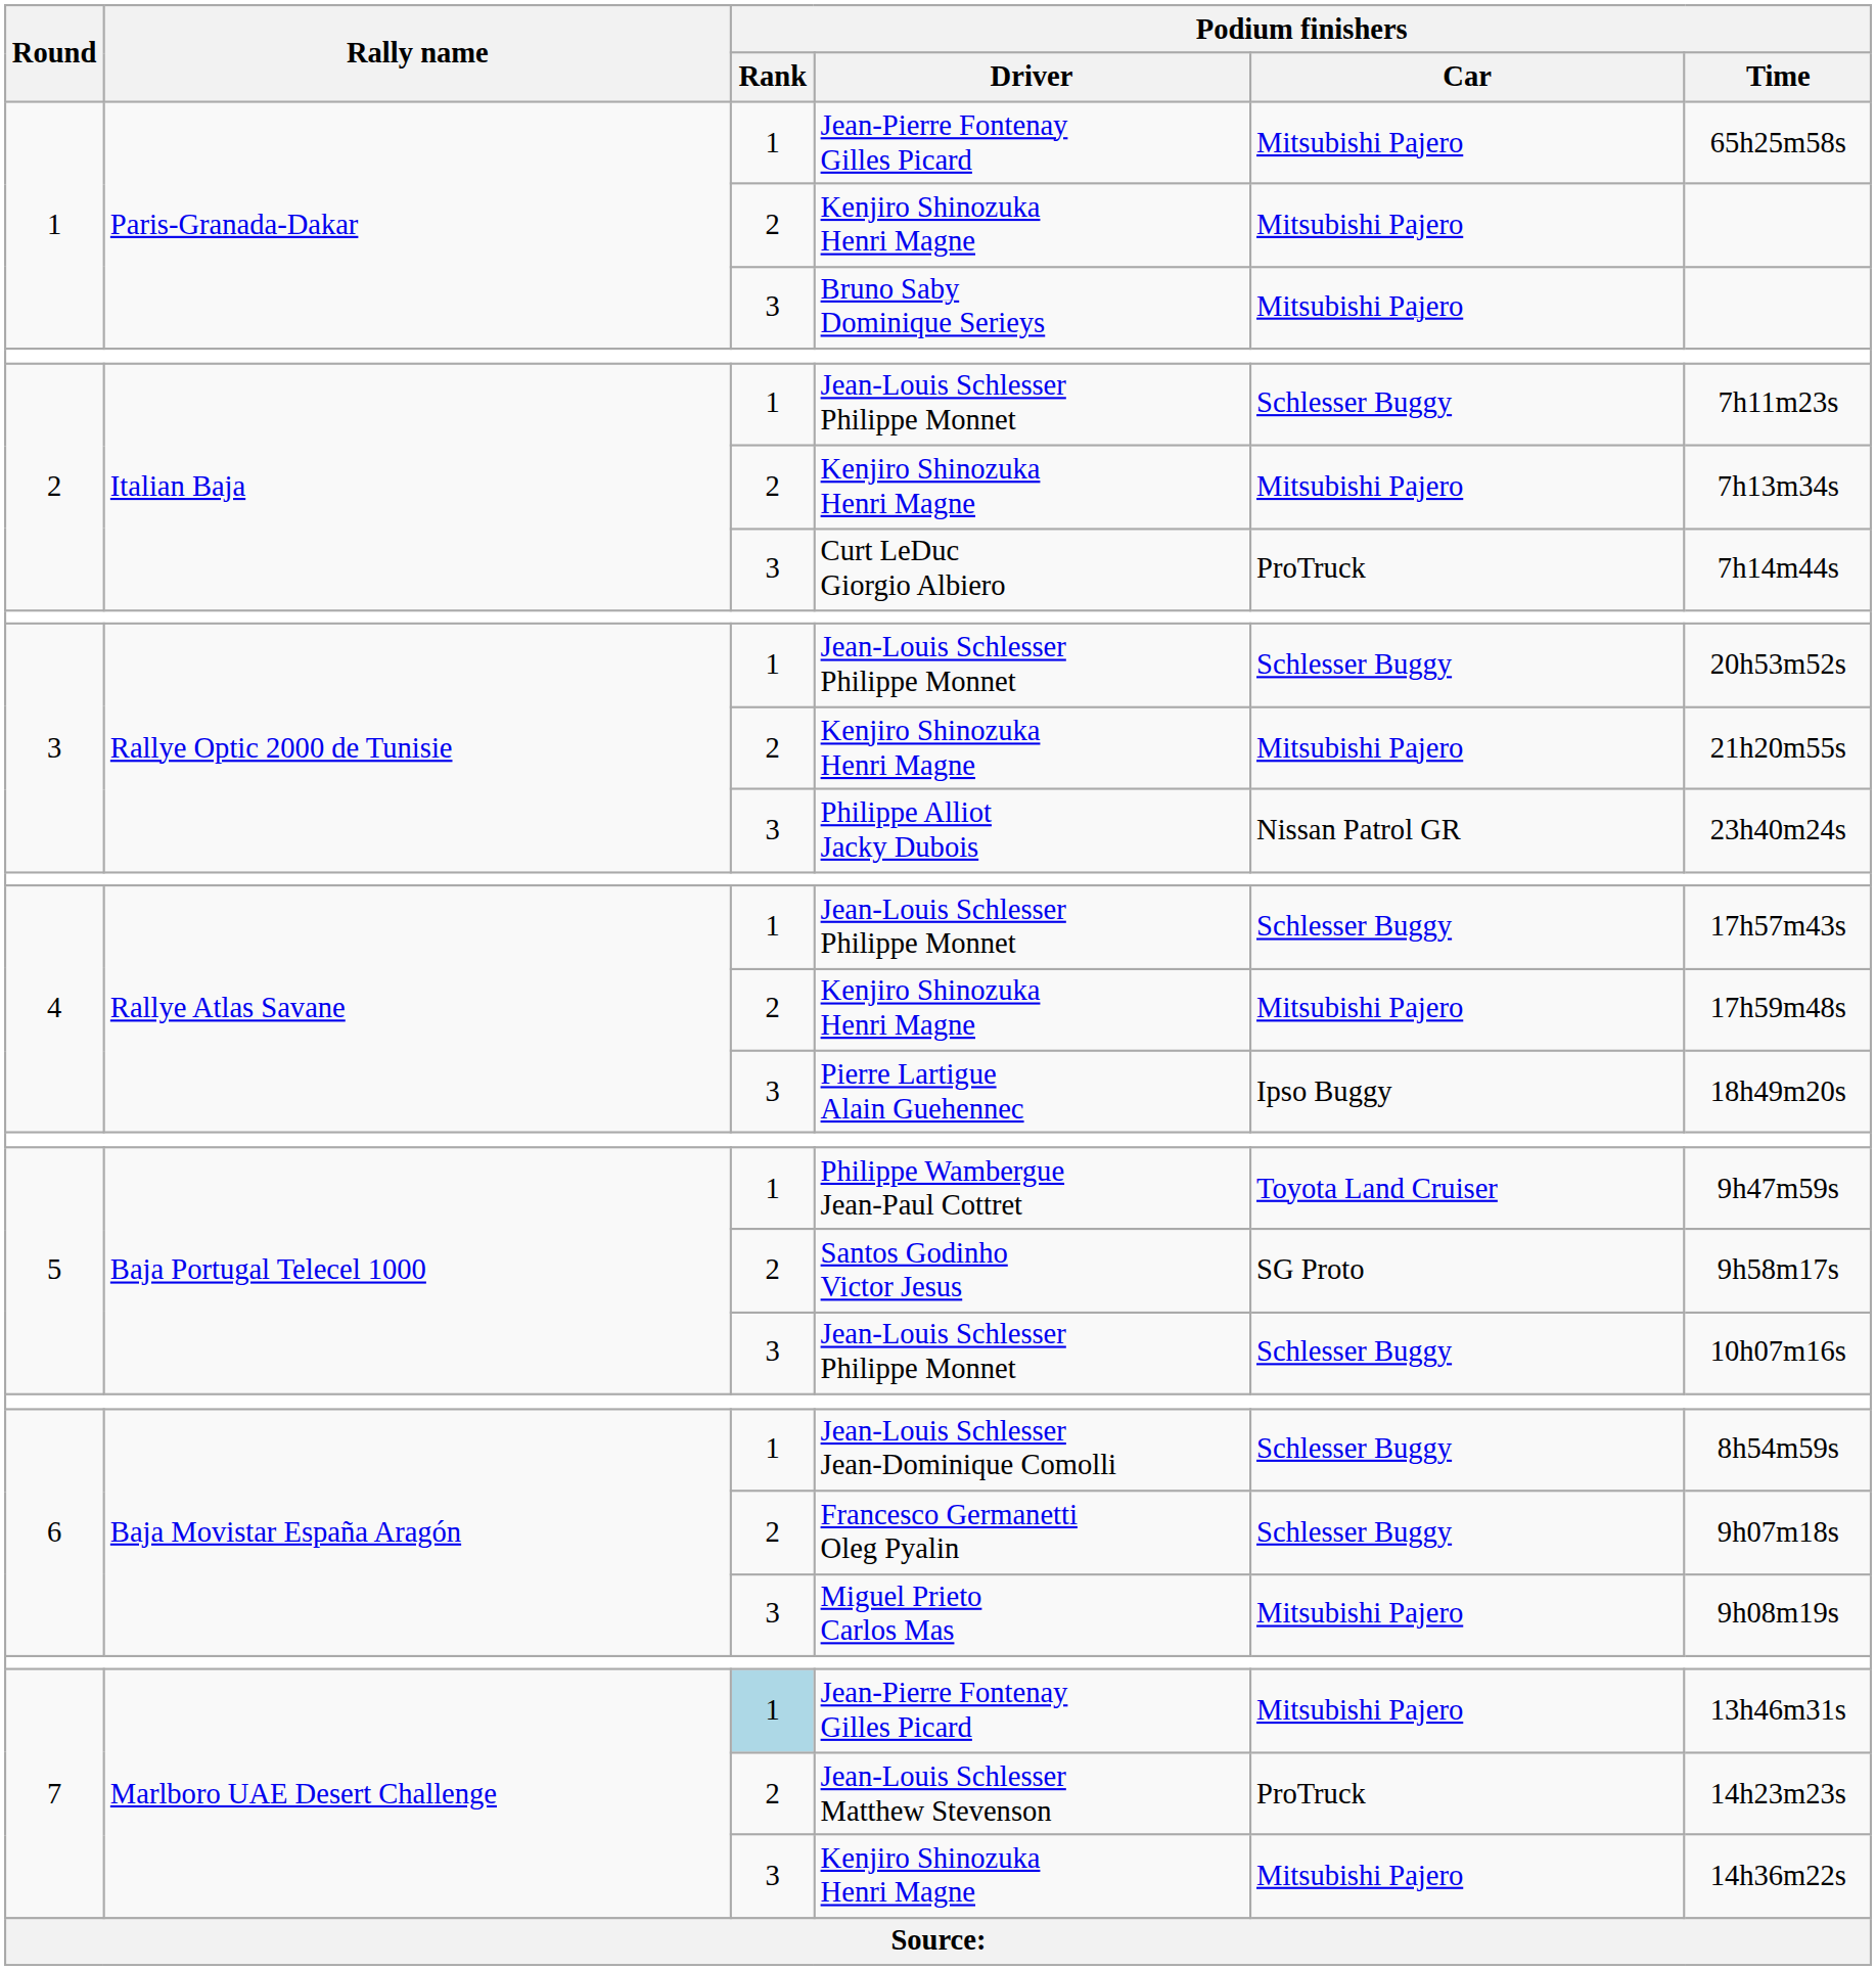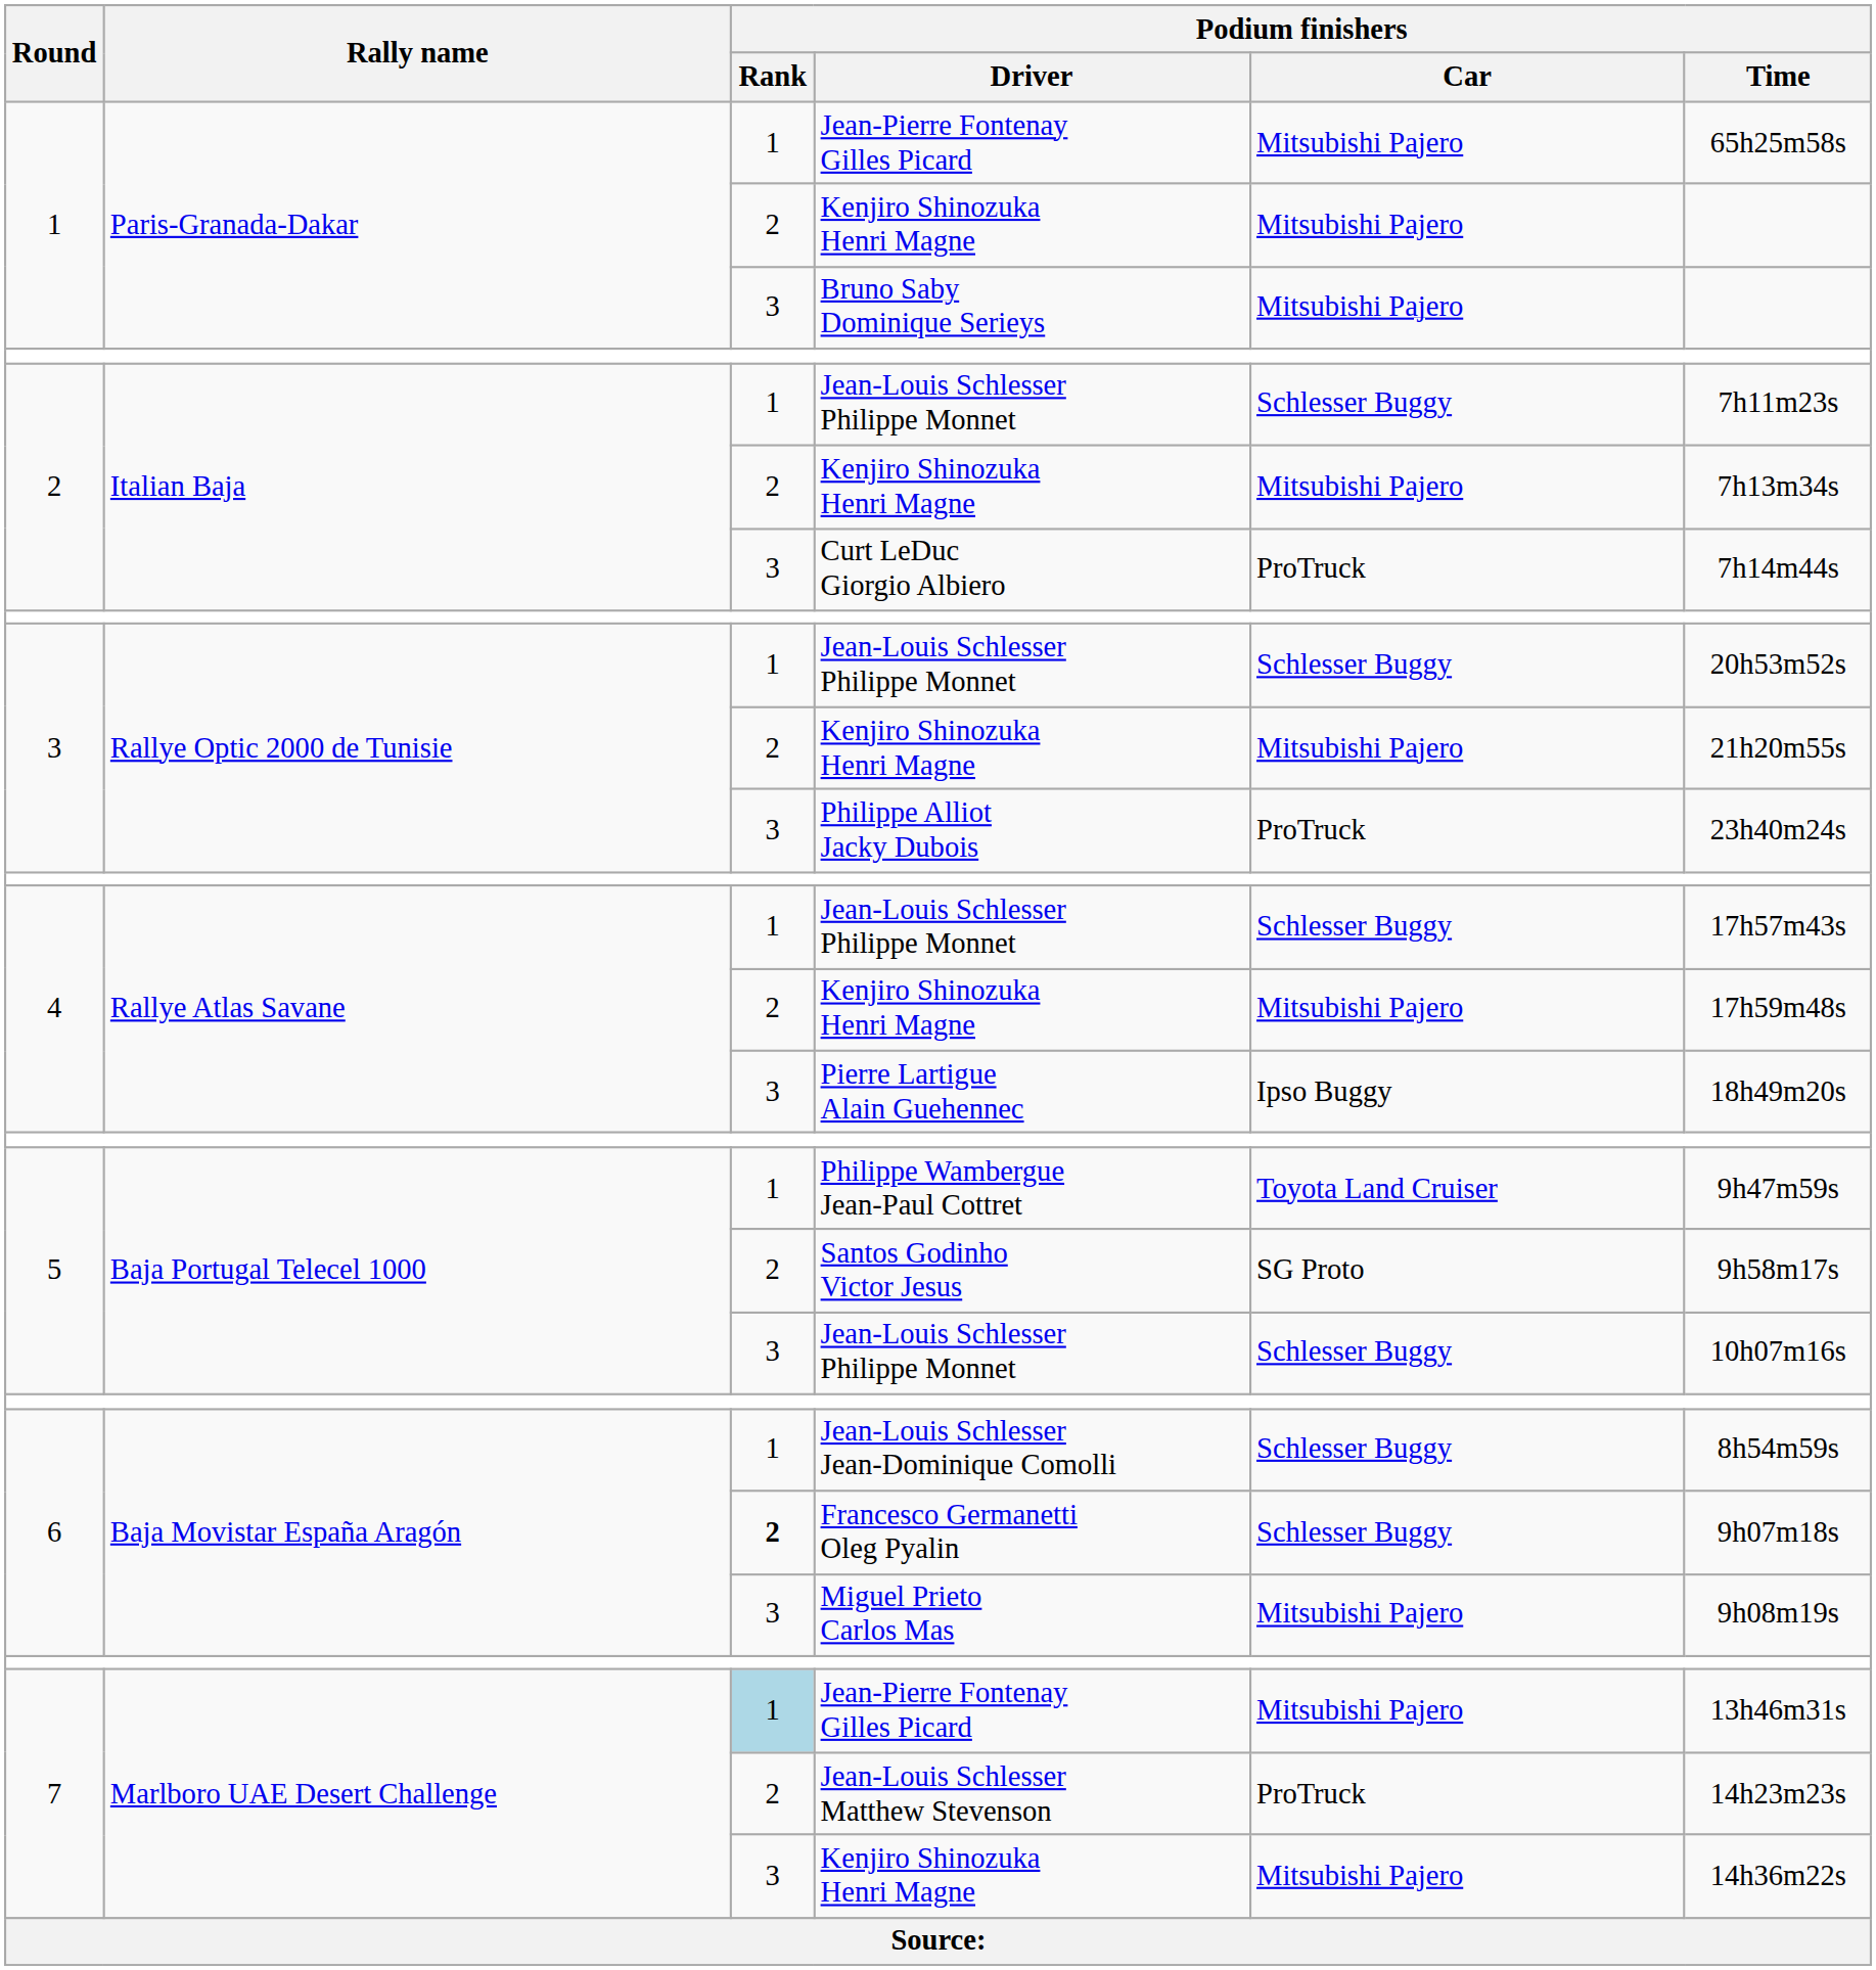Philippe Alliot Jacky Dubois | Podium finishers / Car: Nissan Patrol GR -> ProTruck
Francesco Germanetti Oleg Pyalin | Podium finishers / Rank: normal -> bold
